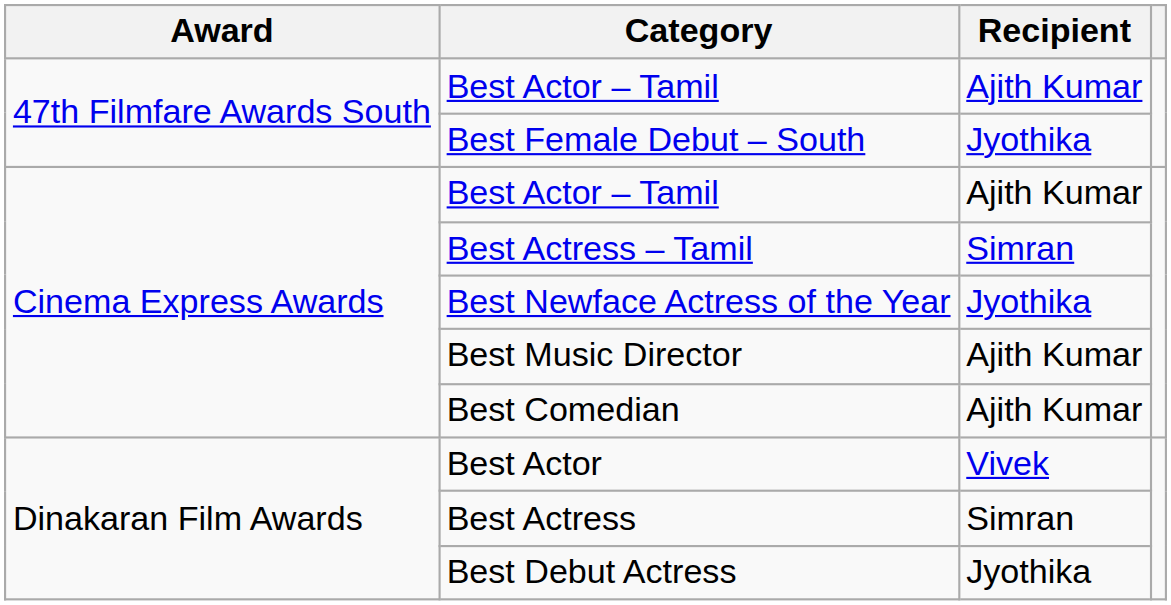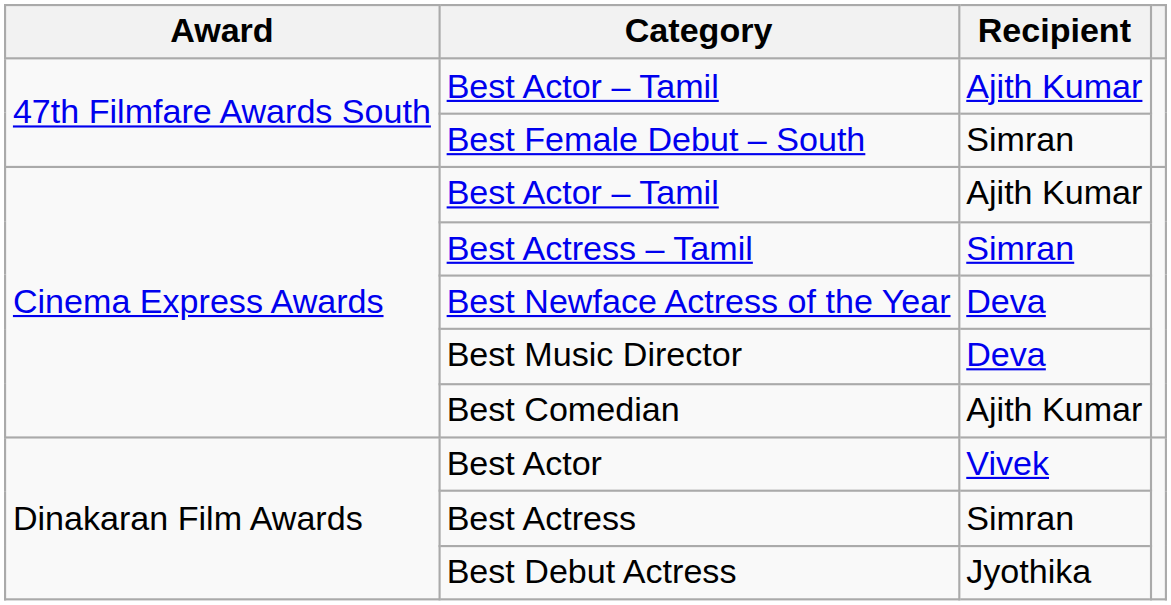Best Female Debut – South | Recipient: Jyothika -> Simran
Best Newface Actress of the Year | Recipient: Jyothika -> Deva
Best Music Director | Recipient: Ajith Kumar -> Deva
